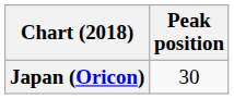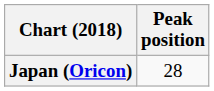Japan (Oricon) | Peak position: 30 -> 28
